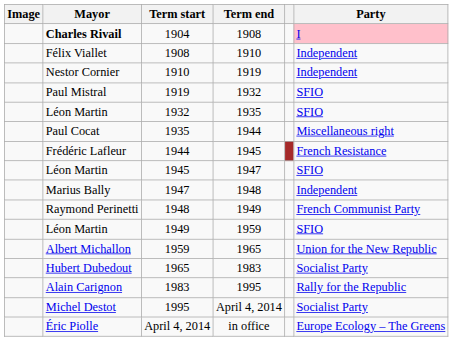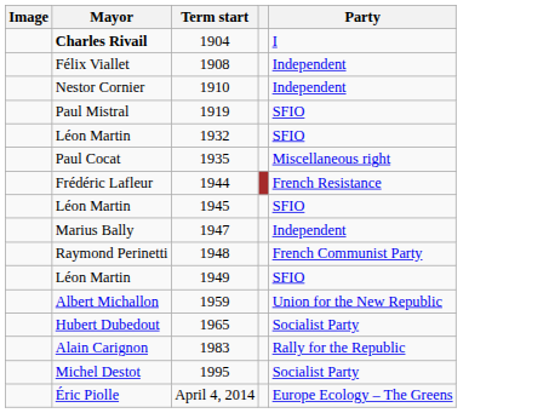- column: Term end | 1908 | 1910 | 1919 | 1932 | 1935 | 1944 | 1945 | 1947 | 1948 | 1949 | 1959 | 1965 | 1983 | 1995 | April 4, 2014 | in office
1904 | Party: pink background -> no background
